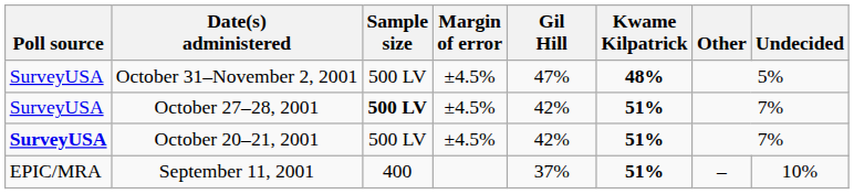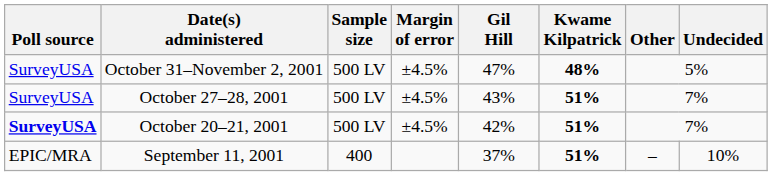October 27–28, 2001 | Sample size: bold -> normal
October 27–28, 2001 | Gil Hill: 42% -> 43%
